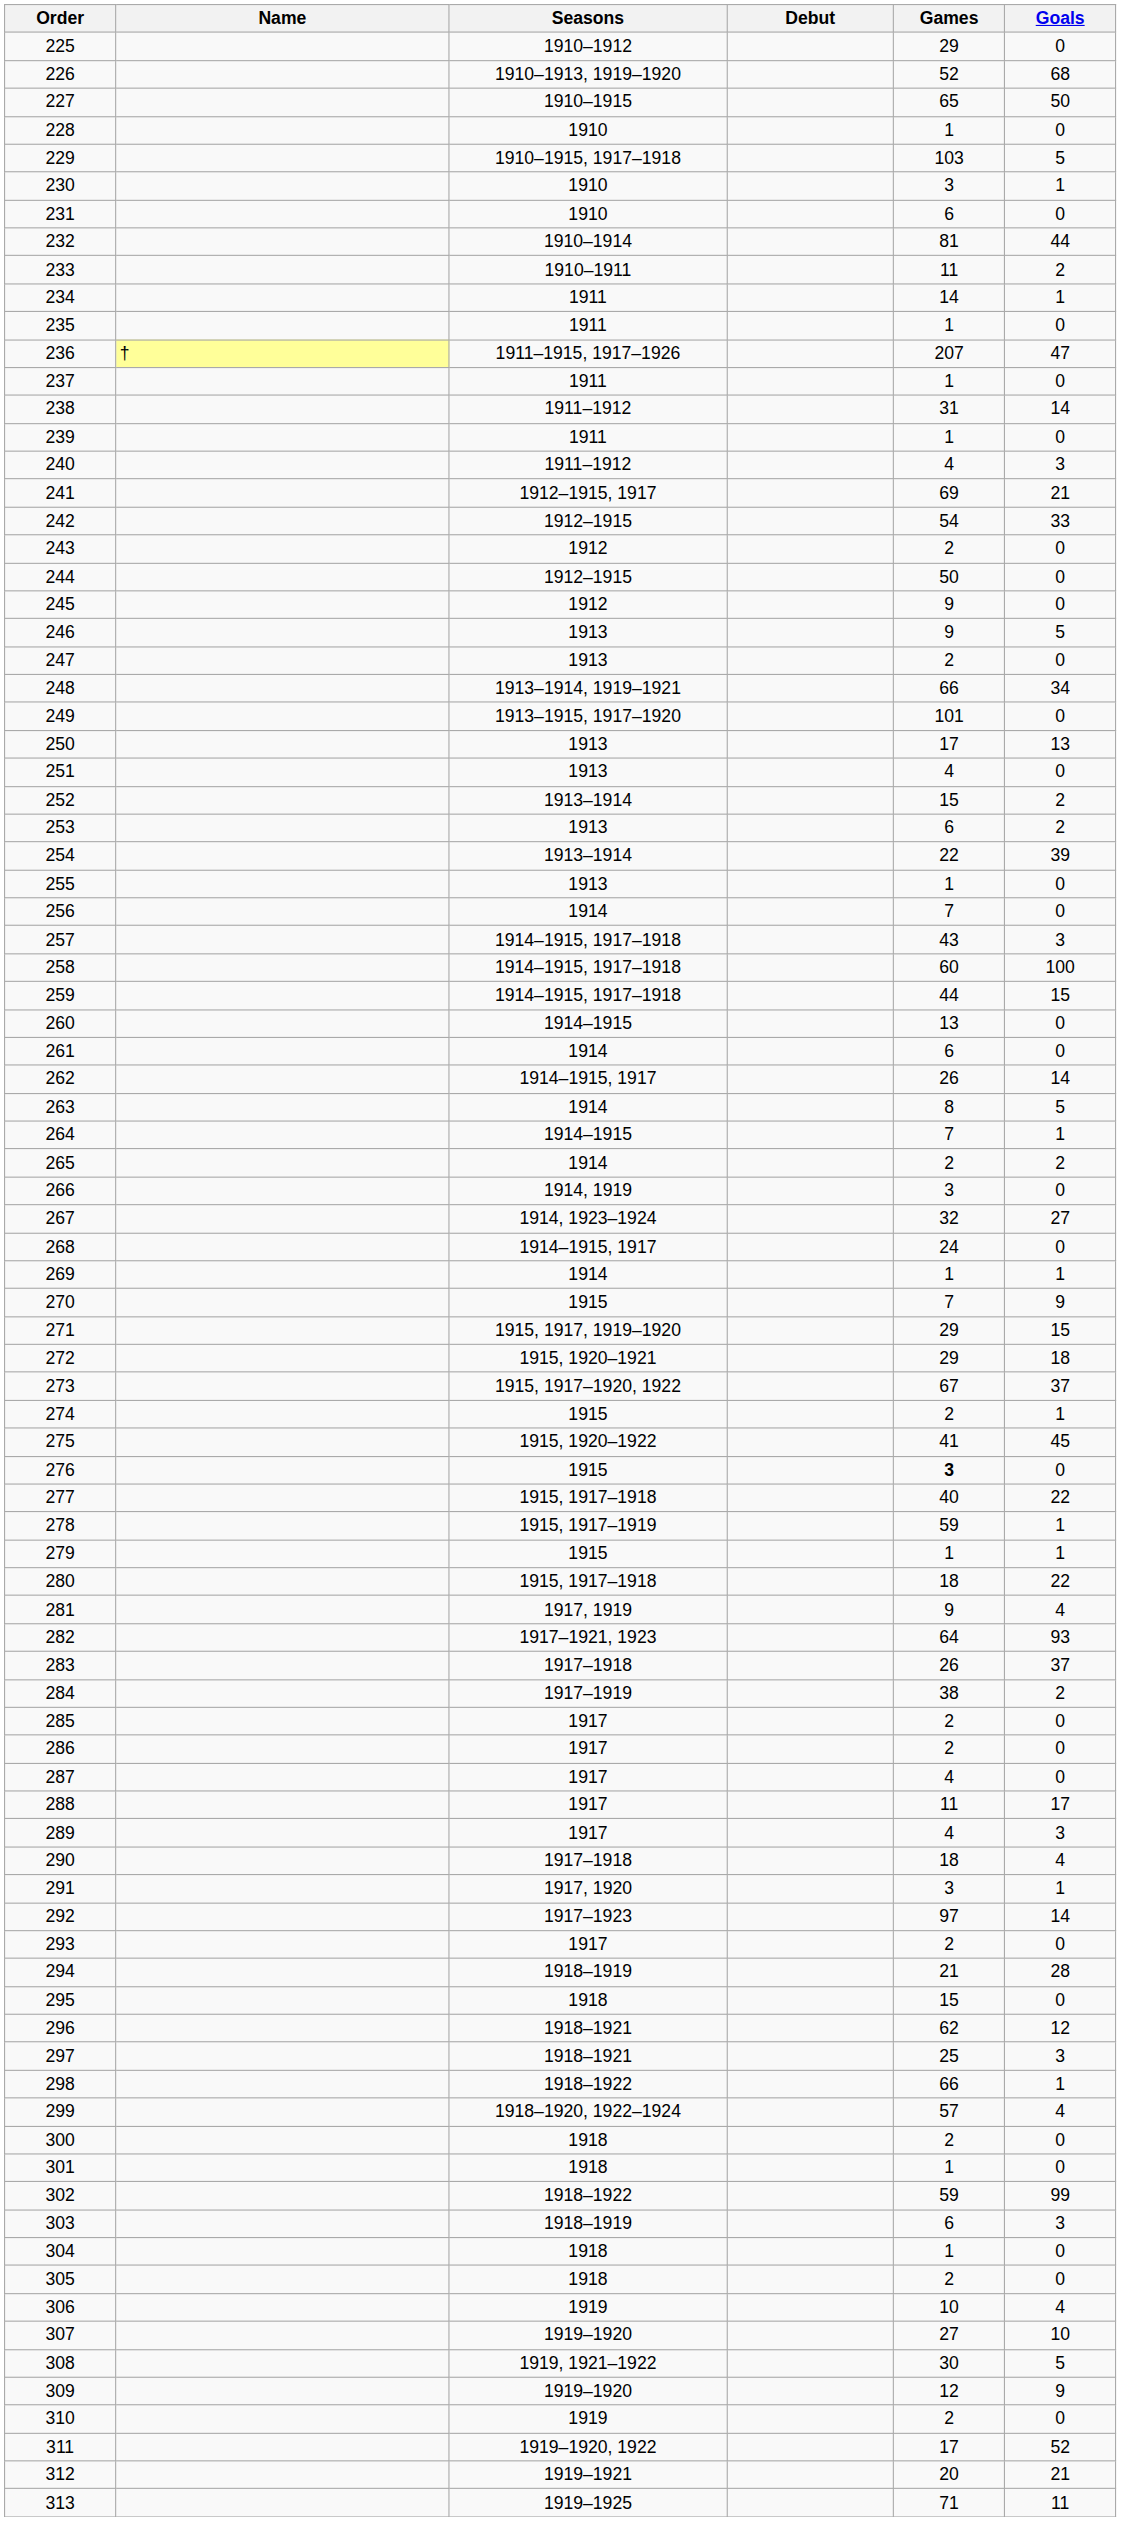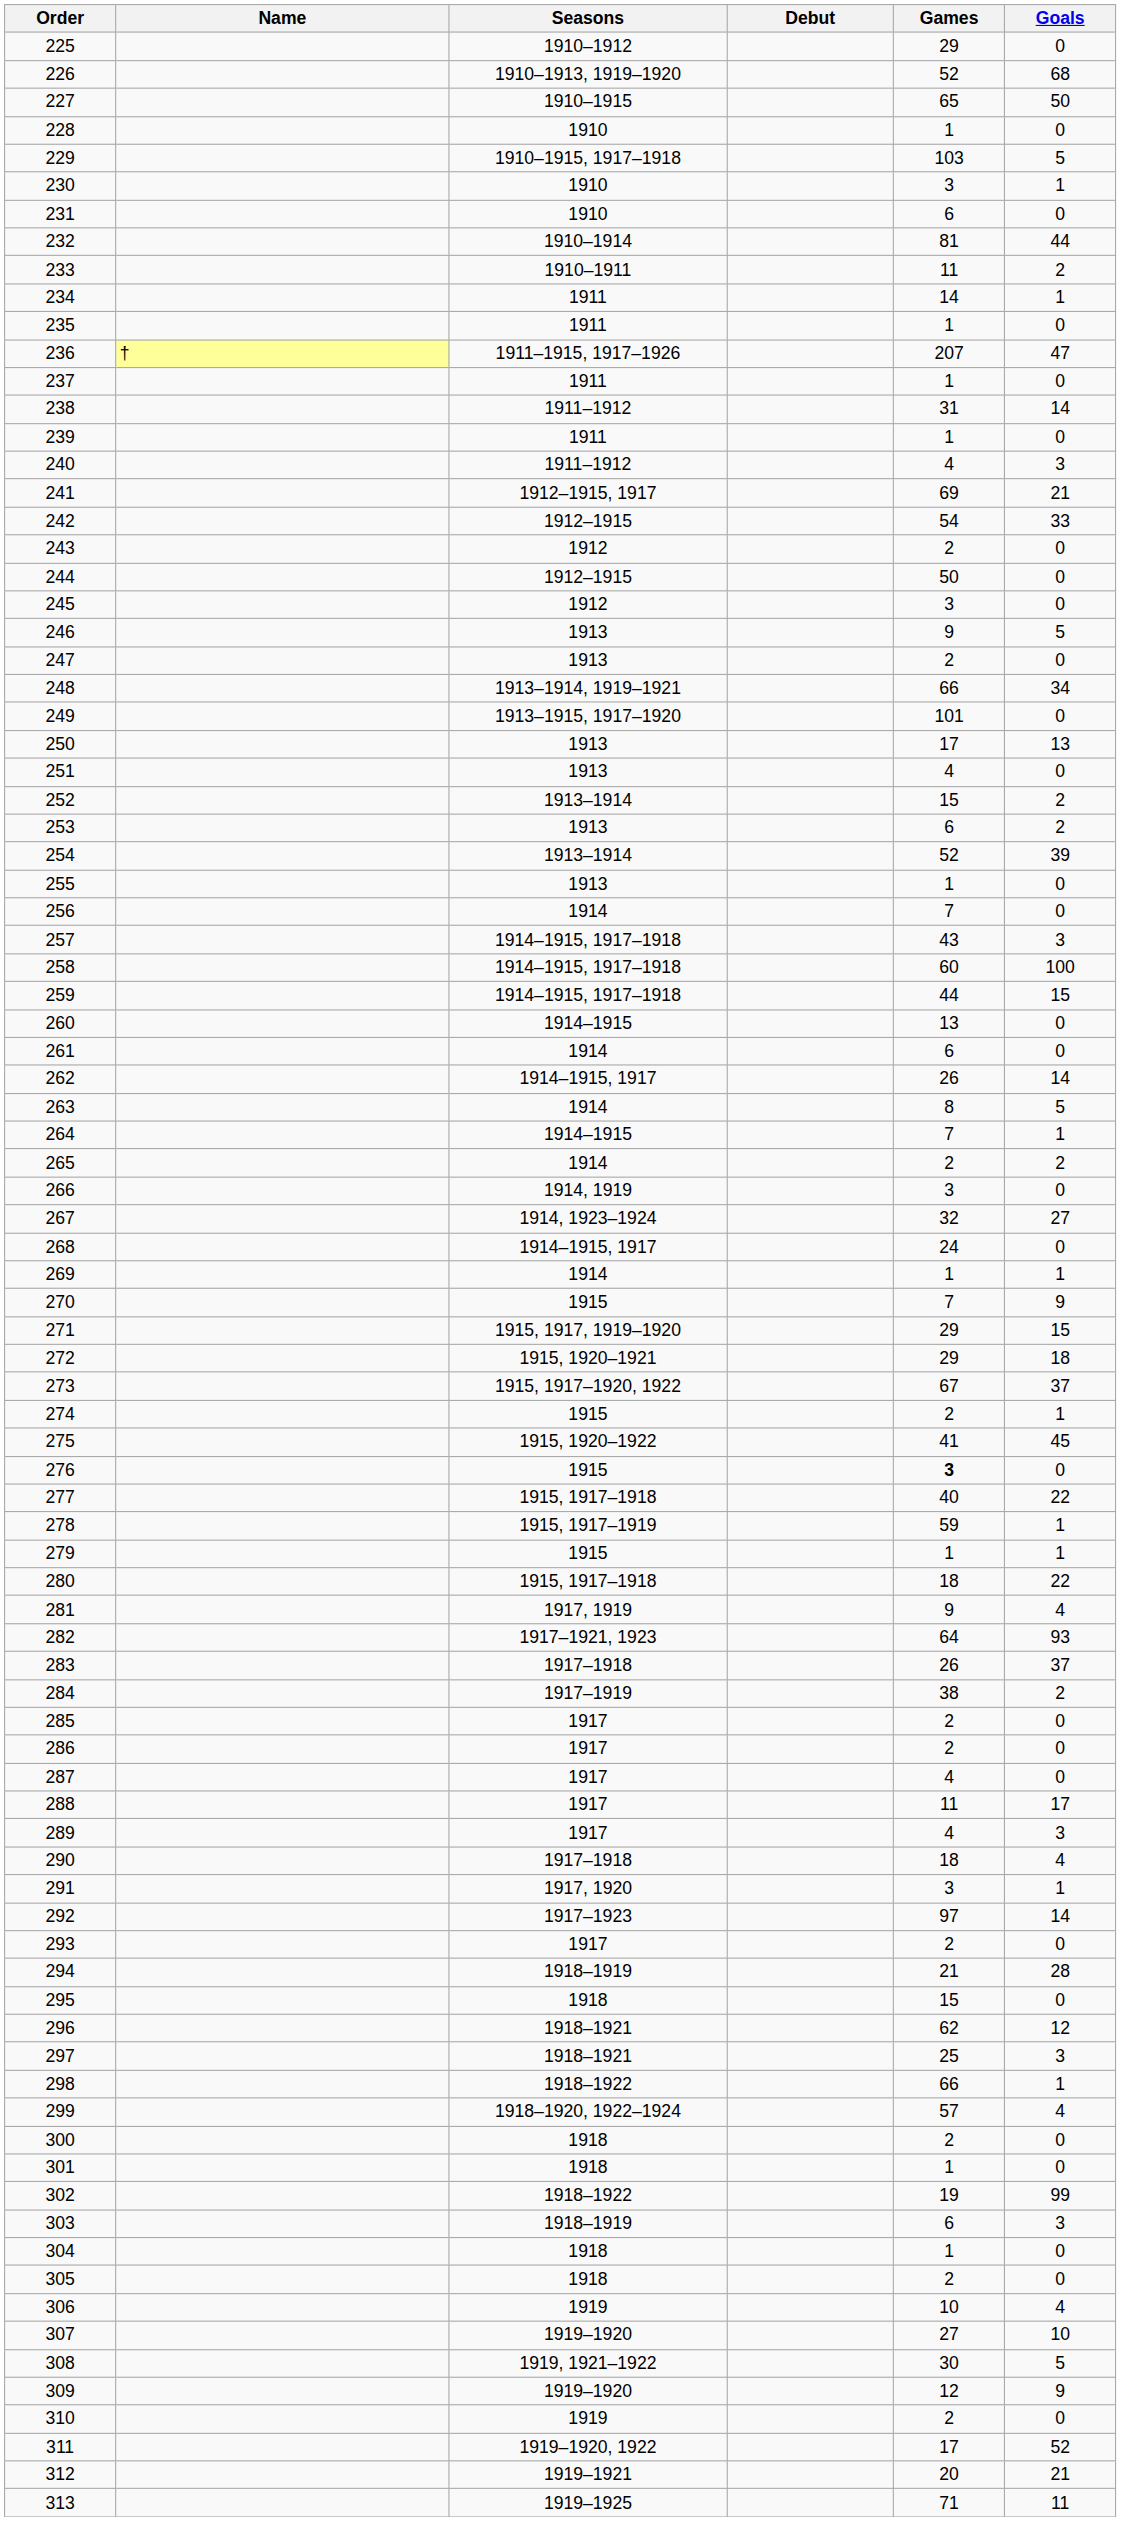245 | Games: 9 -> 3
254 | Games: 22 -> 52
302 | Games: 59 -> 19
